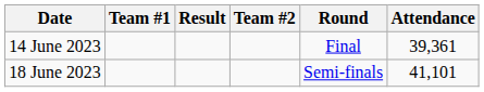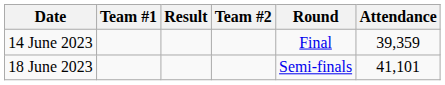14 June 2023 | Attendance: 39,361 -> 39,359
